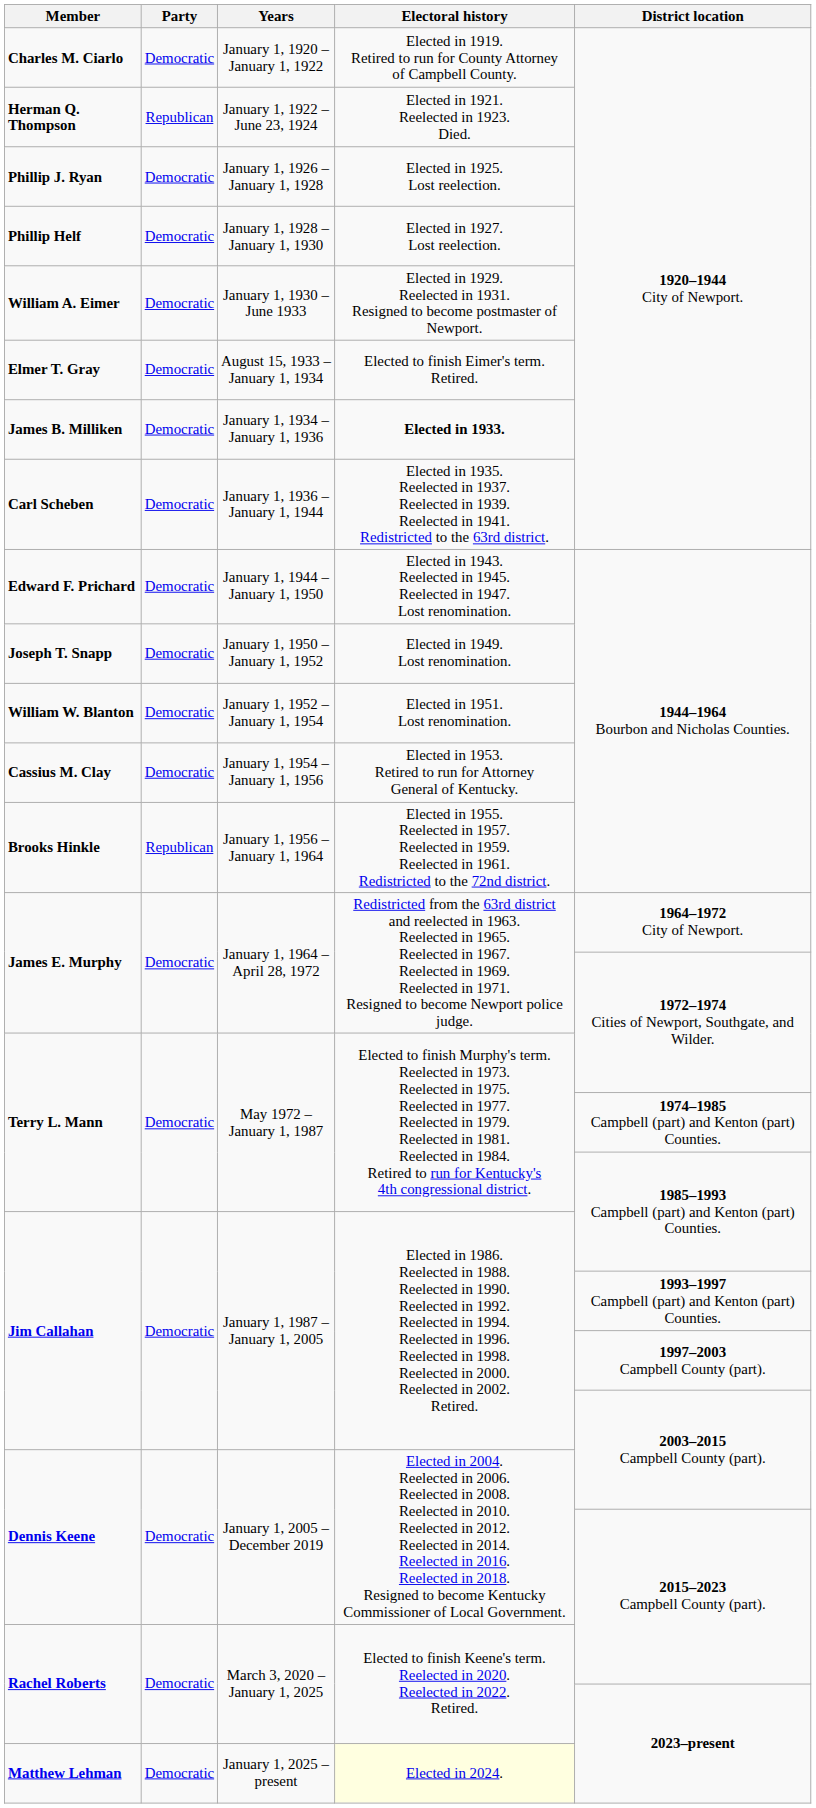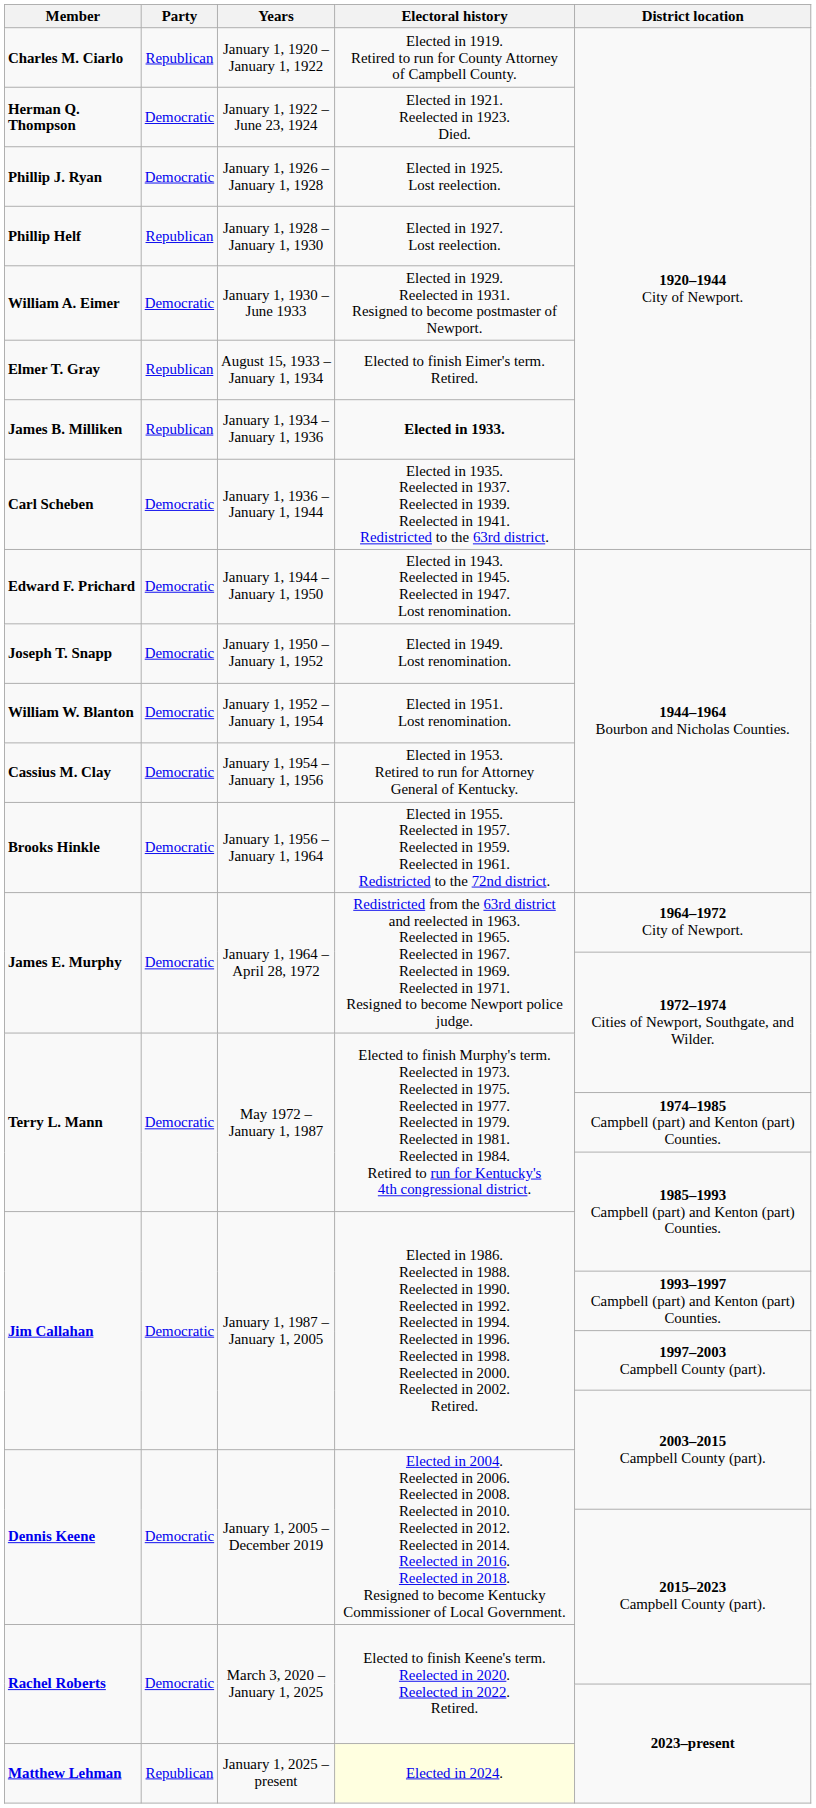Charles M. Ciarlo | Party: Democratic -> Republican
Herman Q. Thompson | Party: Republican -> Democratic
Phillip Helf | Party: Democratic -> Republican
Elmer T. Gray | Party: Democratic -> Republican
James B. Milliken | Party: Democratic -> Republican
Brooks Hinkle | Party: Republican -> Democratic
Matthew Lehman | Party: Democratic -> Republican
